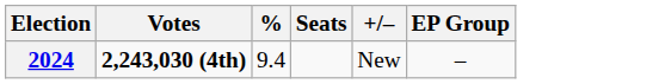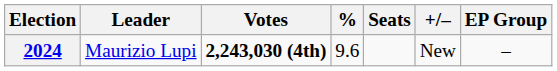+ column: Leader | Maurizio Lupi
2024 | %: 9.4 -> 9.6
